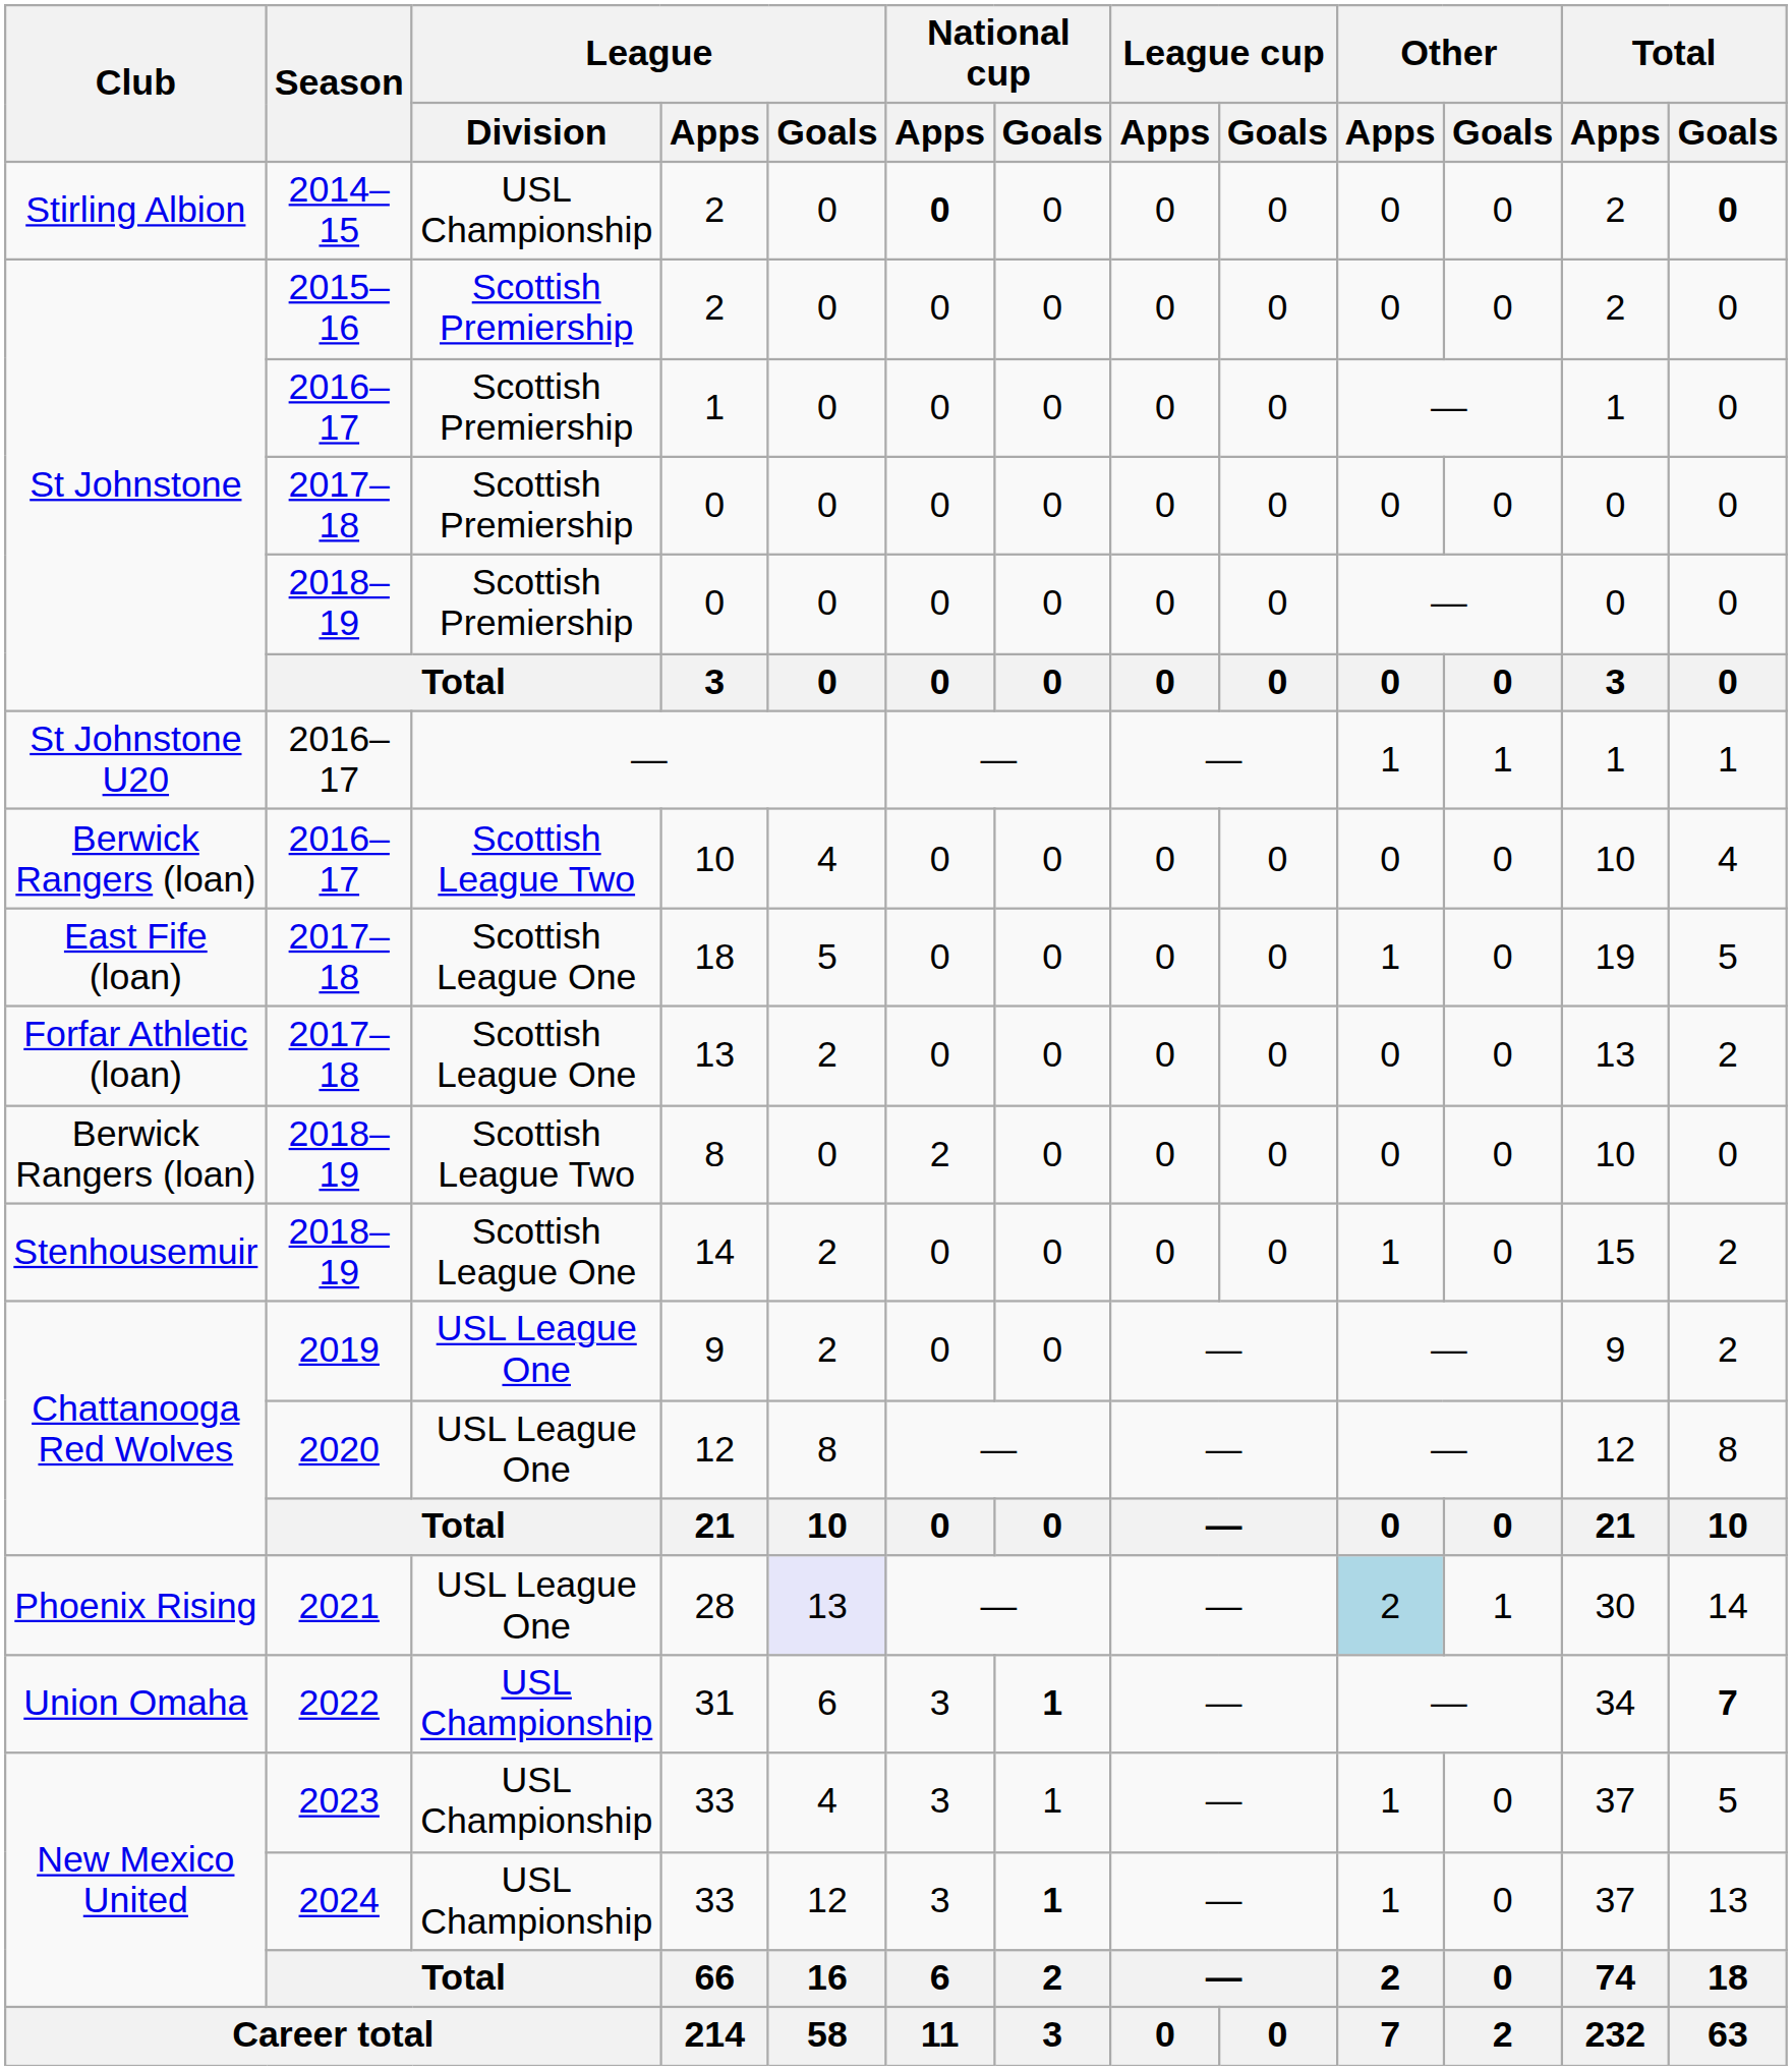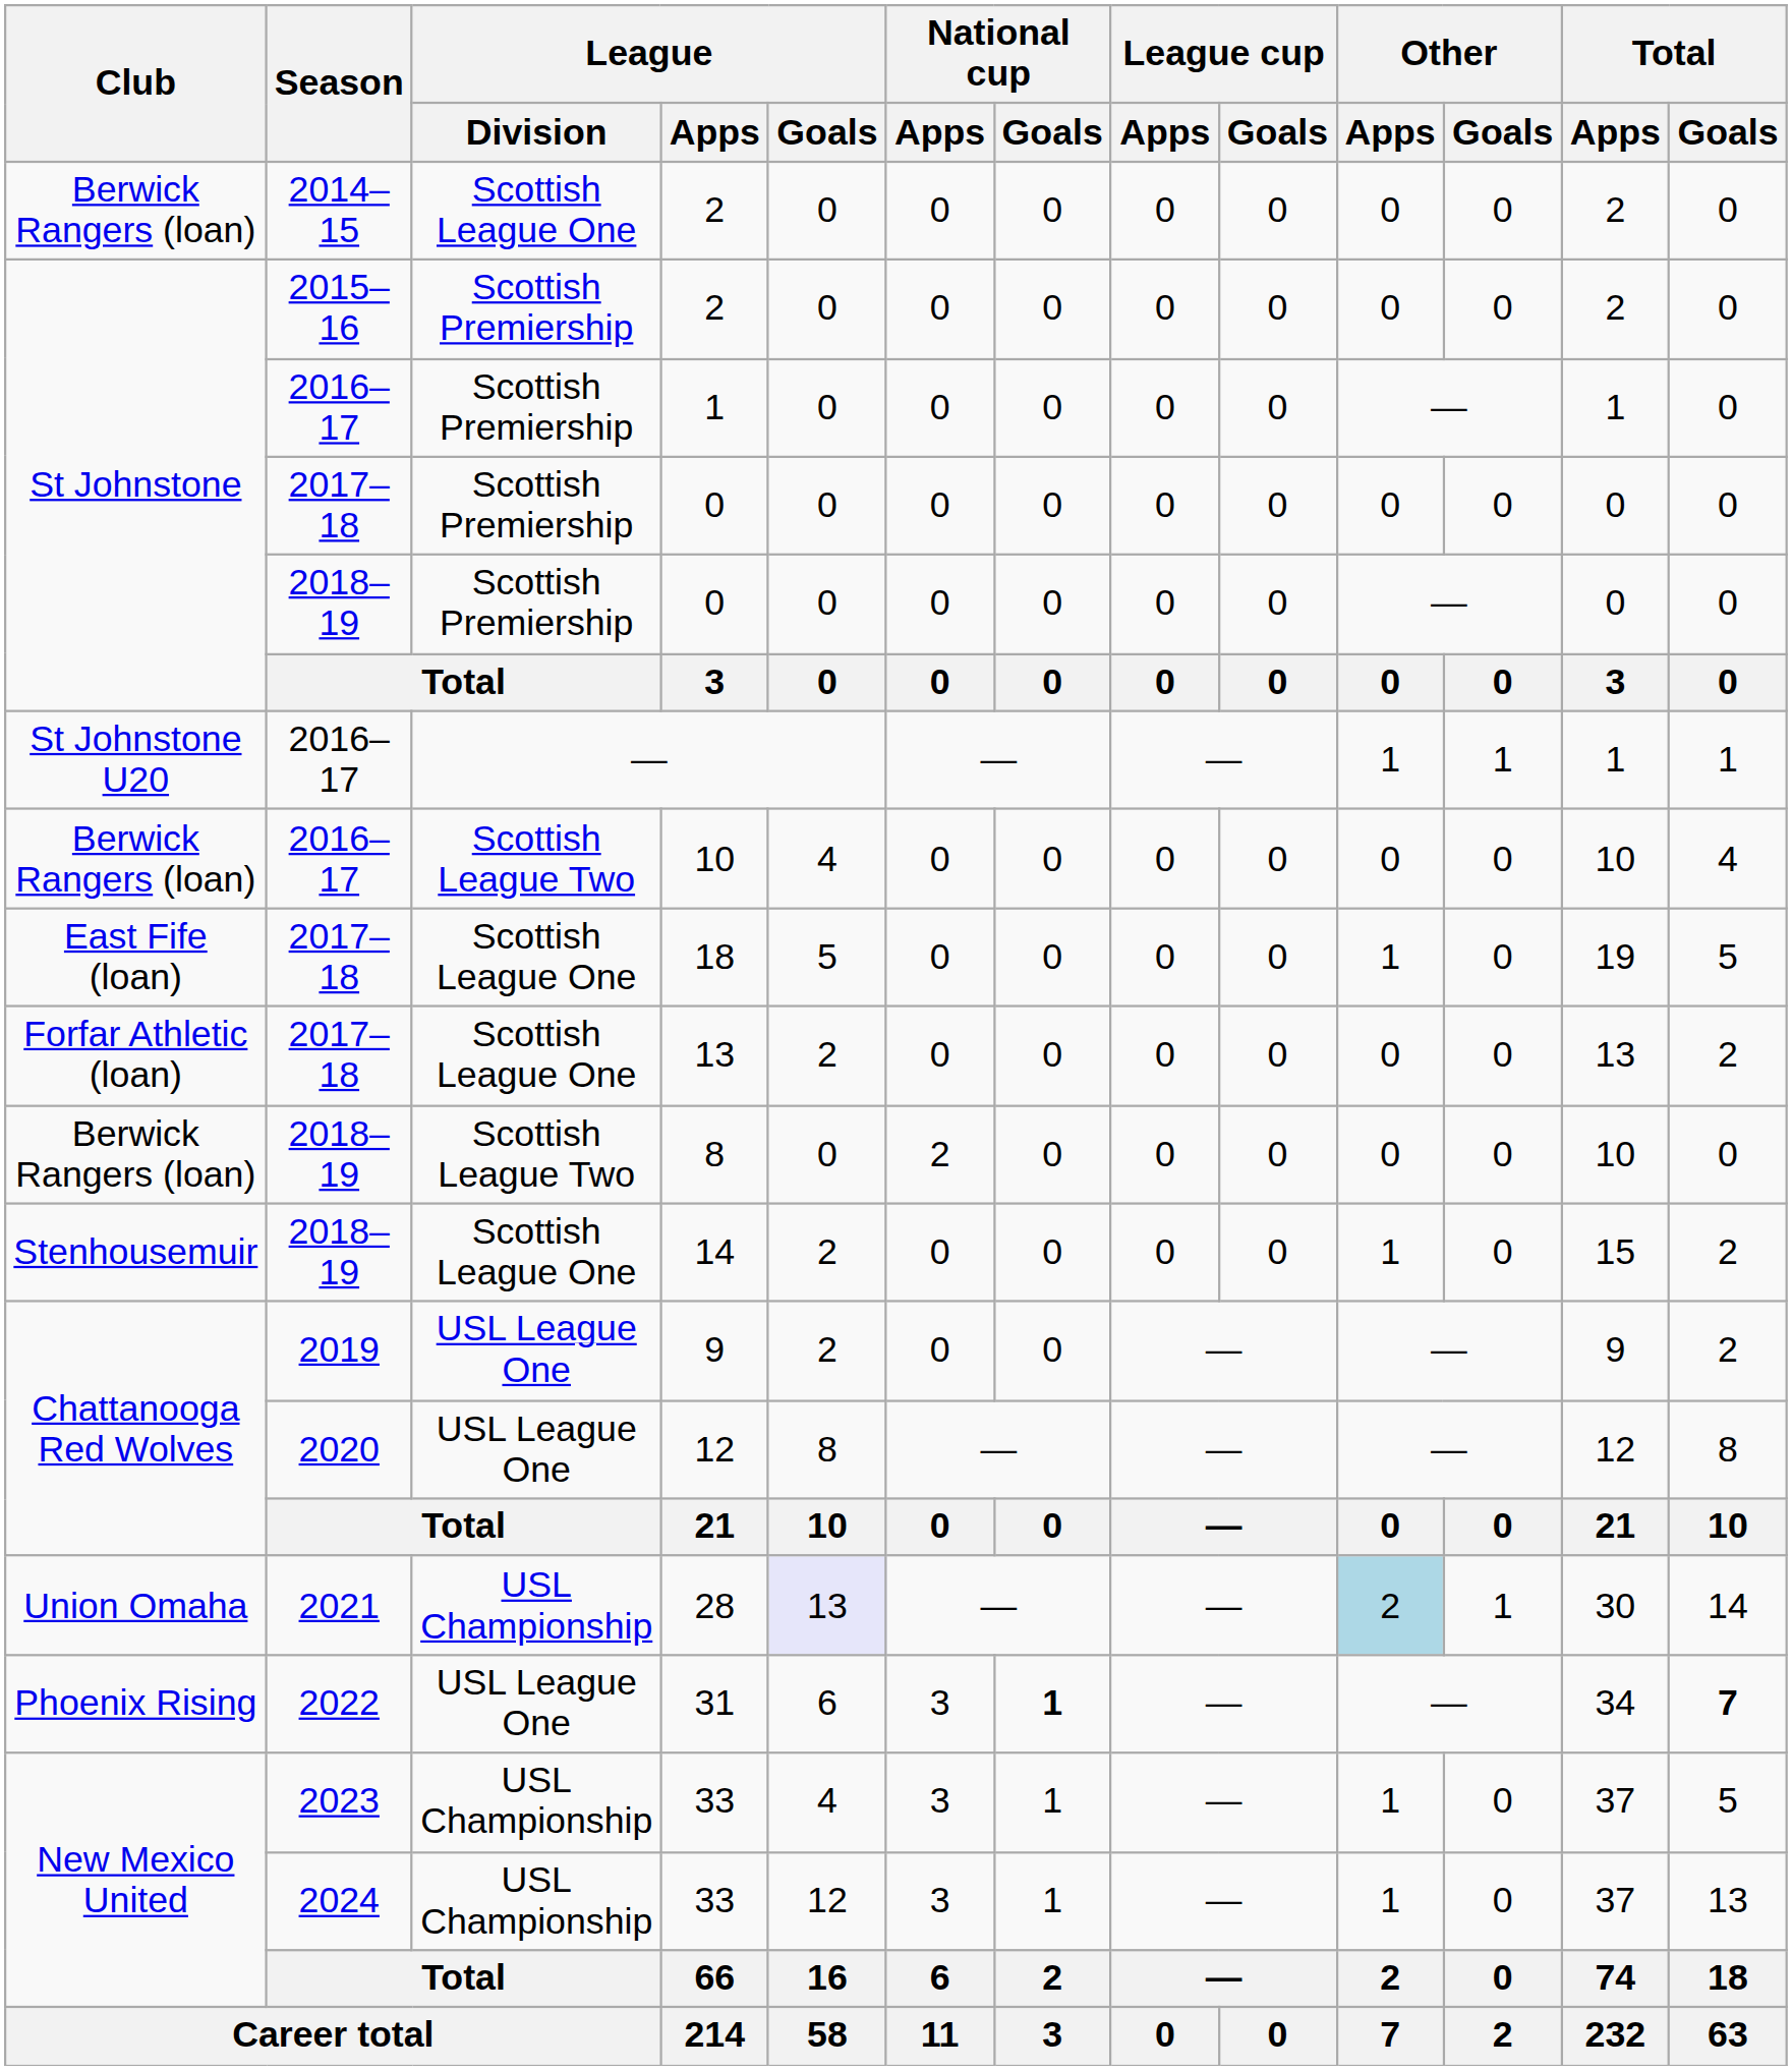2014–15 / 2 | Club: Stirling Albion -> Berwick Rangers (loan)
2014–15 / 2 | League / Division: USL Championship -> Scottish League One
2014–15 / 2 | National cup / Apps: bold -> normal
2014–15 / 2 | Total / Goals: bold -> normal
28 | Club: Phoenix Rising -> Union Omaha
28 | League / Division: USL League One -> USL Championship
31 | Club: Union Omaha -> Phoenix Rising
31 | League / Division: USL Championship -> USL League One
2024 / 33 | National cup / Goals: bold -> normal
